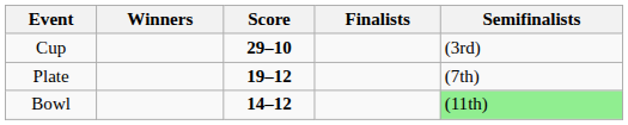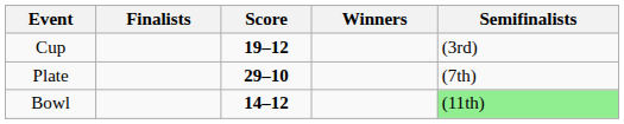columns swapped: Winners <-> Finalists
Cup | Score: 29–10 -> 19–12
Plate | Score: 19–12 -> 29–10
